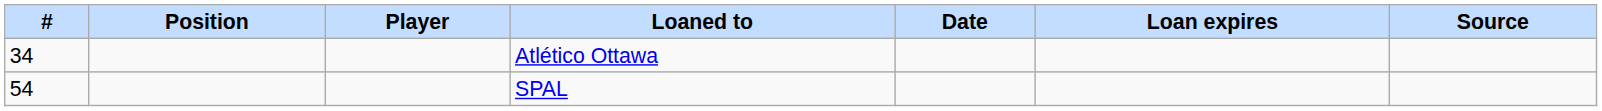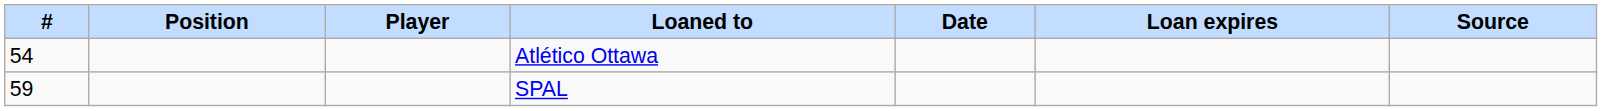Atlético Ottawa | #: 34 -> 54
SPAL | #: 54 -> 59
